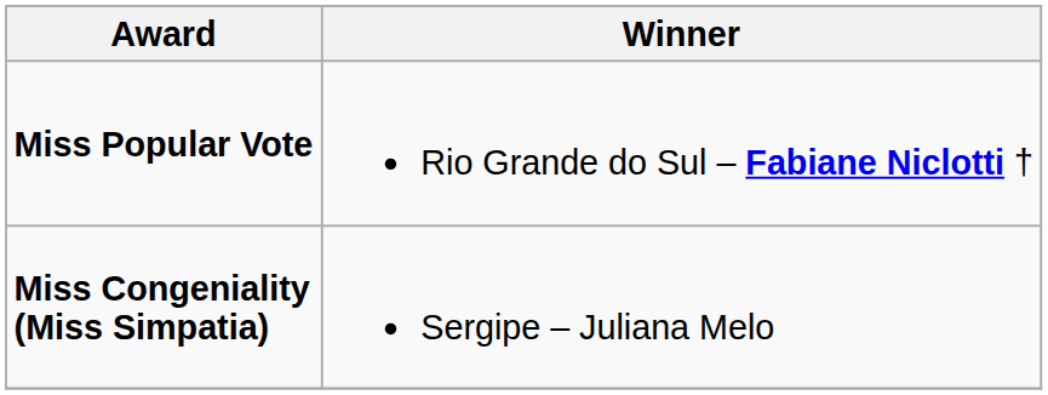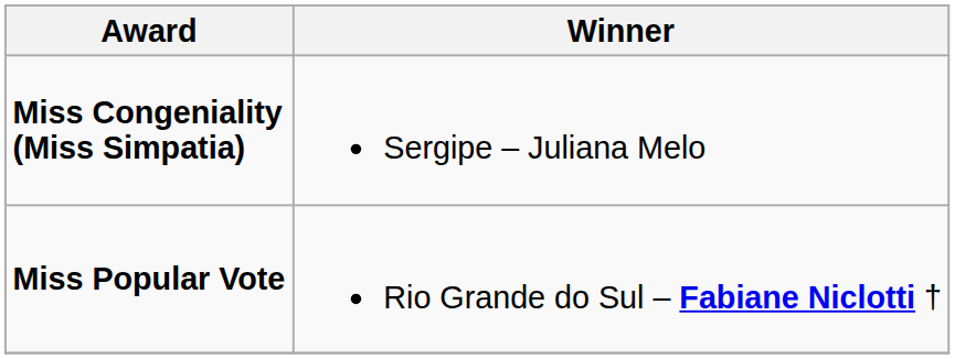rows swapped: Miss Congeniality (Miss Simpatia) <-> Miss Popular Vote
